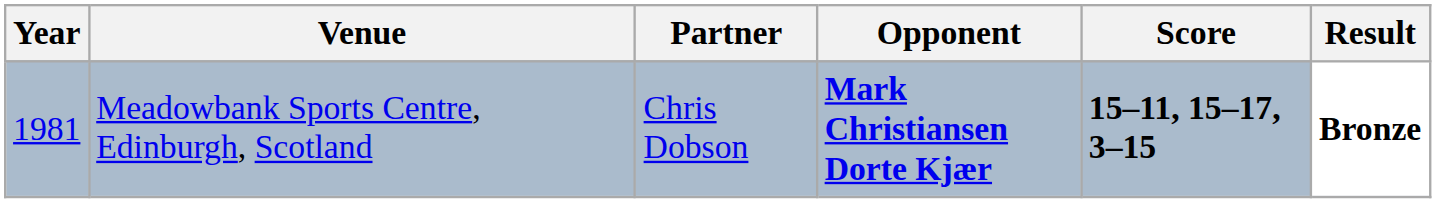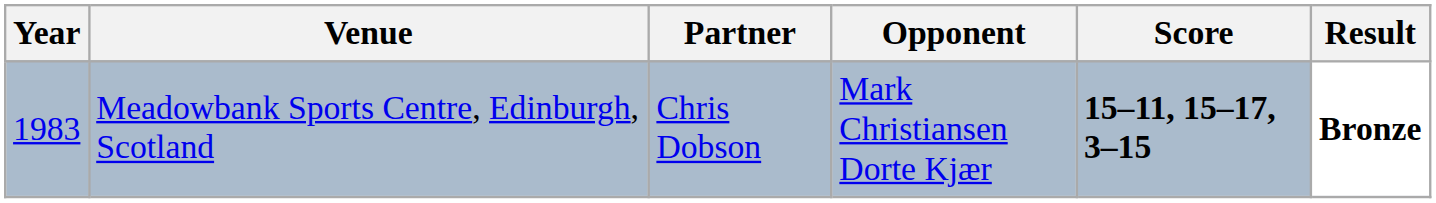Meadowbank Sports Centre, Edinburgh, Scotland | Year: 1981 -> 1983
Meadowbank Sports Centre, Edinburgh, Scotland | Opponent: bold -> normal
